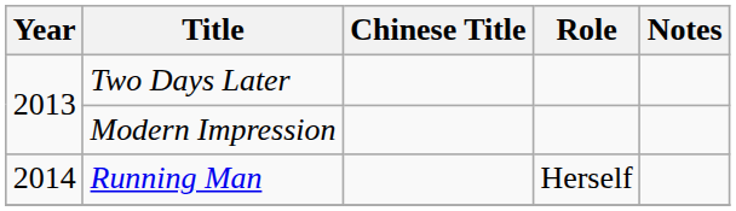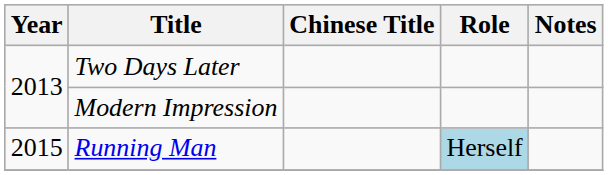Running Man | Year: 2014 -> 2015
Running Man | Role: no background -> lightblue background
